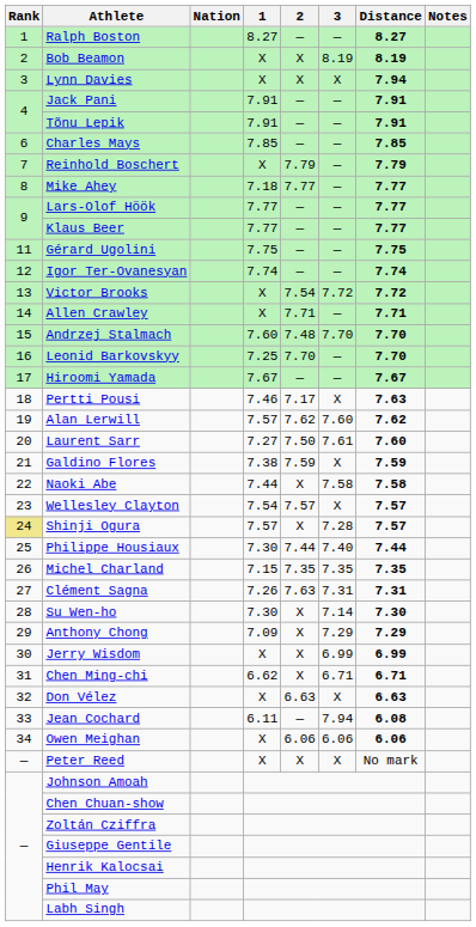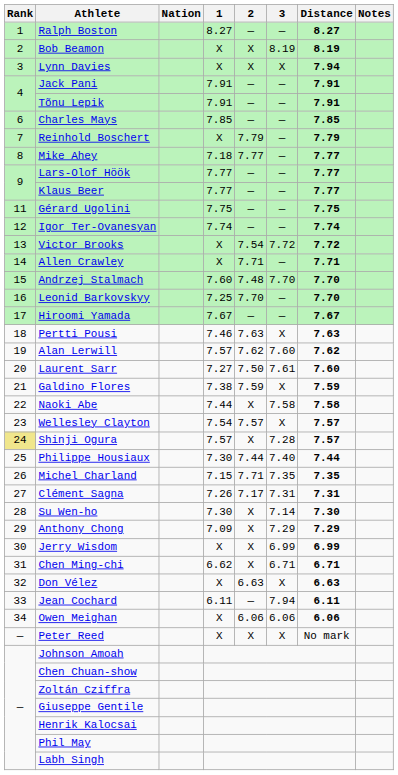Pertti Pousi | 2: 7.17 -> 7.63
Michel Charland | 2: 7.35 -> 7.71
Clément Sagna | 2: 7.63 -> 7.17
Jean Cochard | Distance: 6.08 -> 6.11
